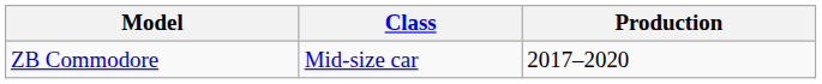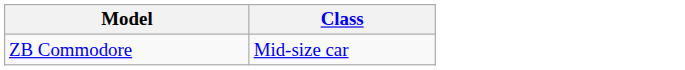- column: Production | 2017–2020
